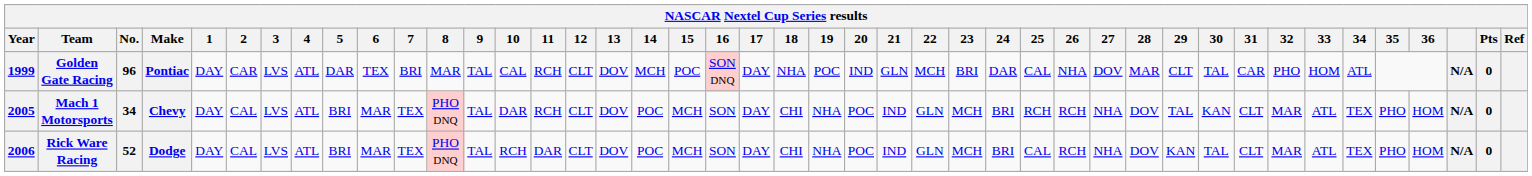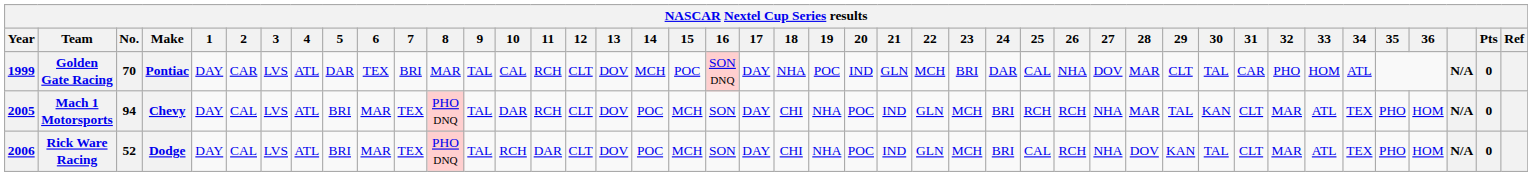Golden Gate Racing | No.: 96 -> 70
Mach 1 Motorsports | No.: 34 -> 94
Mach 1 Motorsports | 28: DOV -> MAR
